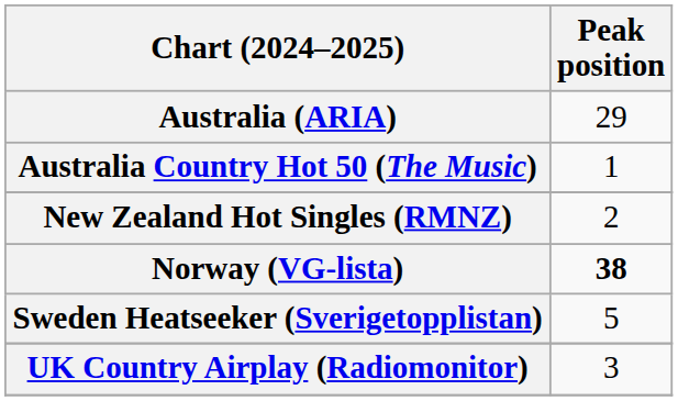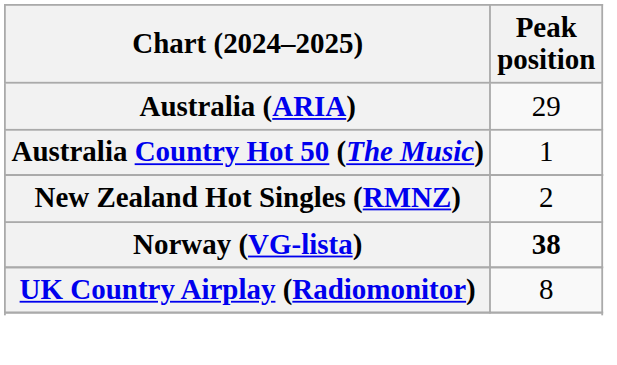- row: Sweden Heatseeker (Sverigetopplistan) | 5
UK Country Airplay (Radiomonitor) | Peak position: 3 -> 8
